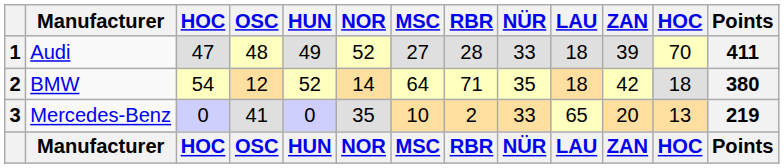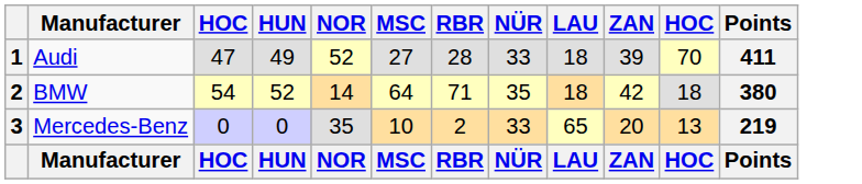- column: OSC | 48 | 12 | 41 | OSC
